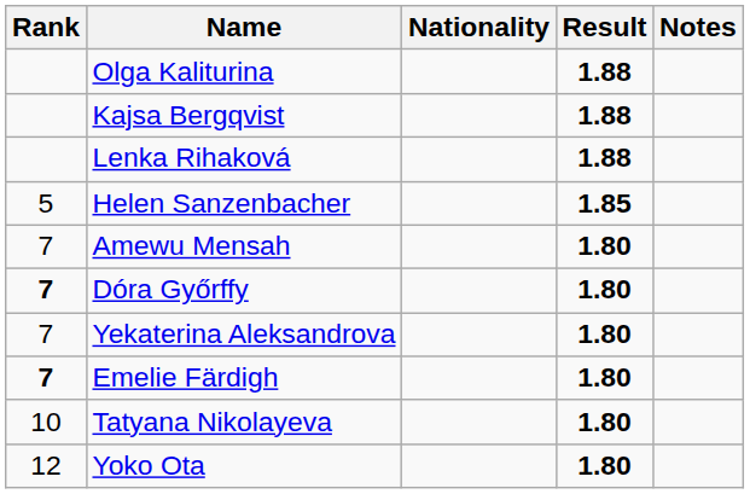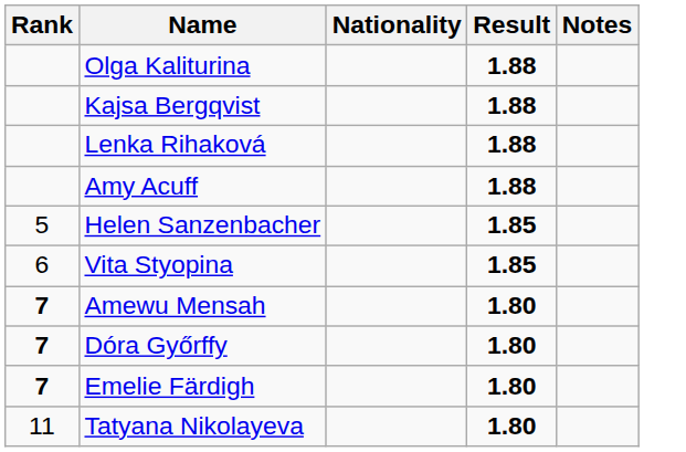+ row: Amy Acuff | 1.88
+ row: 6 | Vita Styopina | 1.85
Amewu Mensah | Rank: normal -> bold
- row: 7 | Yekaterina Aleksandrova | 1.80
Tatyana Nikolayeva | Rank: 10 -> 11
- row: 12 | Yoko Ota | 1.80
